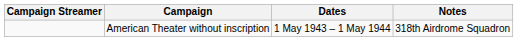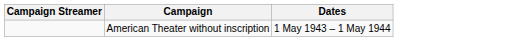- column: Notes | 318th Airdrome Squadron
